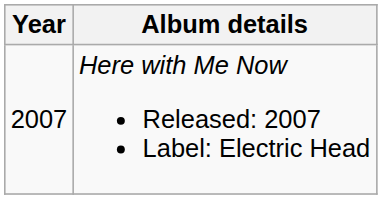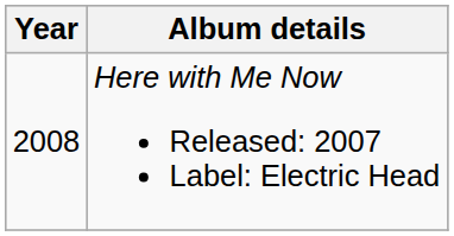Here with Me Now Released: 2007 Label: Electric Head | Year: 2007 -> 2008
